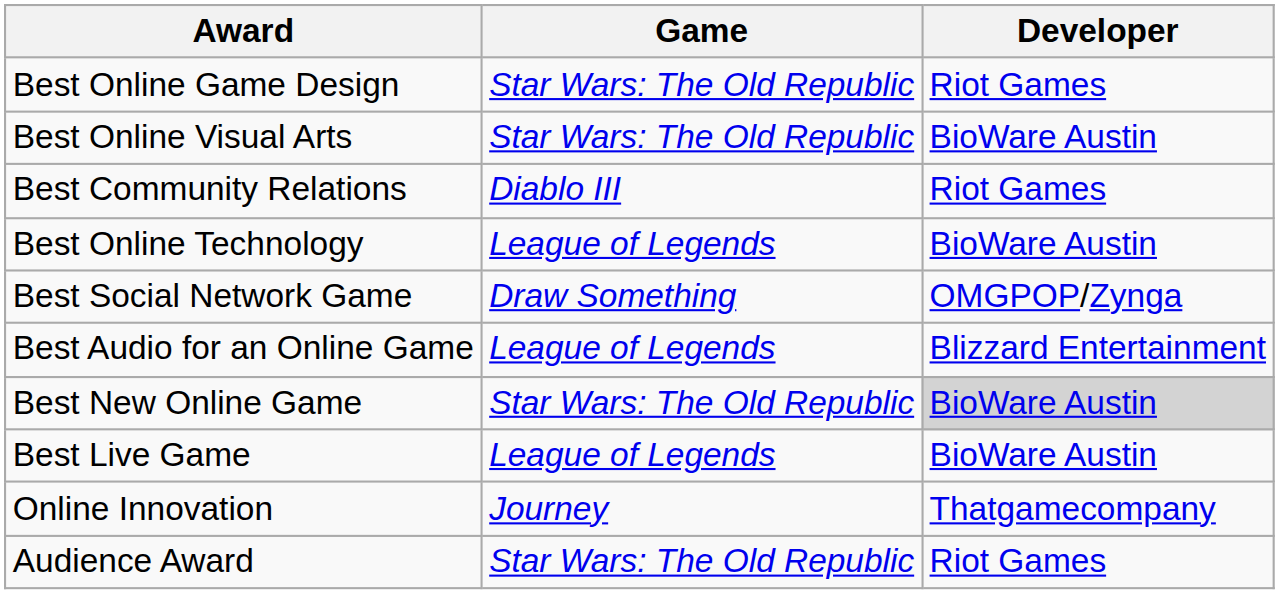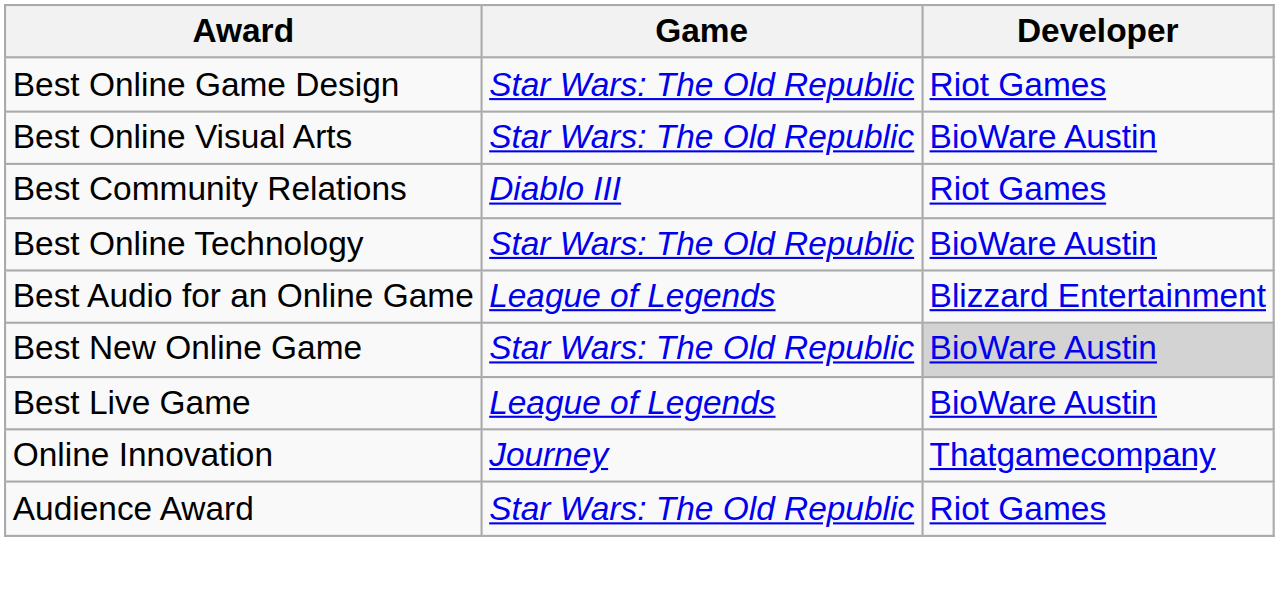Best Online Technology | Game: League of Legends -> Star Wars: The Old Republic
- row: Best Social Network Game | Draw Something | OMGPOP/Zynga
